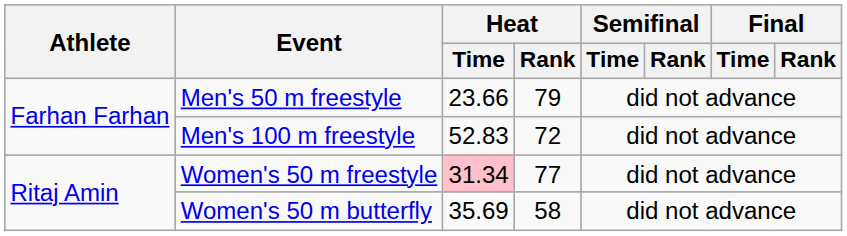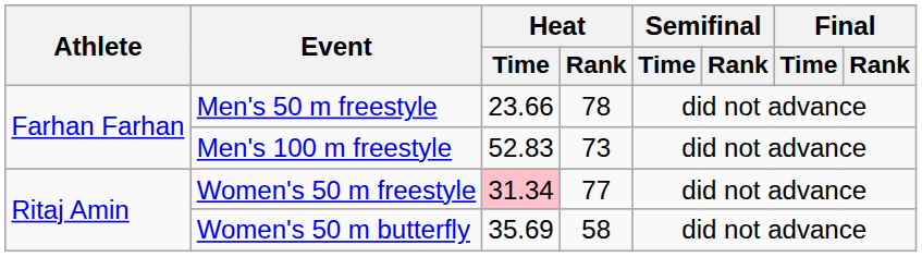Men's 50 m freestyle | Heat / Rank: 79 -> 78
Men's 100 m freestyle | Heat / Rank: 72 -> 73
